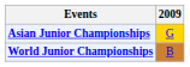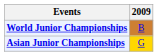rows swapped: Asian Junior Championships <-> World Junior Championships
